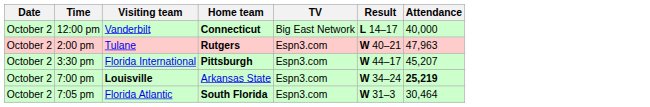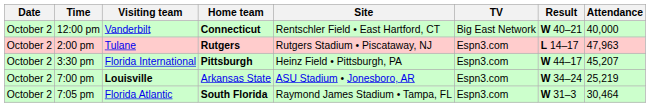+ column: Site | Rentschler Field • East Hartford, CT | Rutgers Stadium • Piscataway, NJ | Heinz Field • Pittsburgh, PA | ASU Stadium • Jonesboro, AR | Raymond James Stadium • Tampa, FL
12:00 pm | Result: L 14–17 -> W 40–21
2:00 pm | Result: W 40–21 -> L 14–17
7:00 pm | Attendance: bold -> normal
